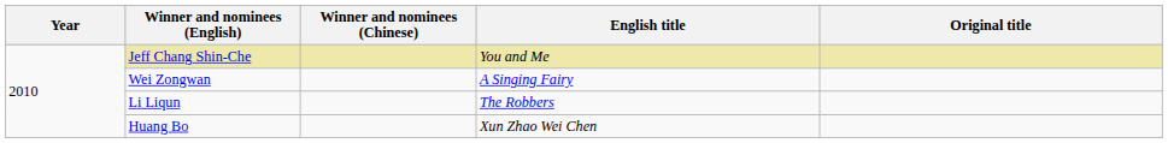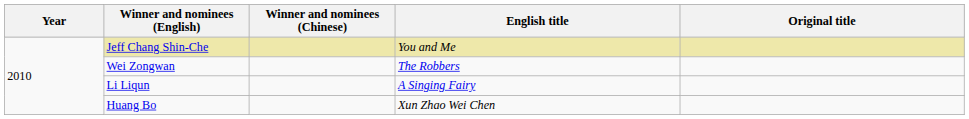Wei Zongwan | English title: A Singing Fairy -> The Robbers
Li Liqun | English title: The Robbers -> A Singing Fairy
